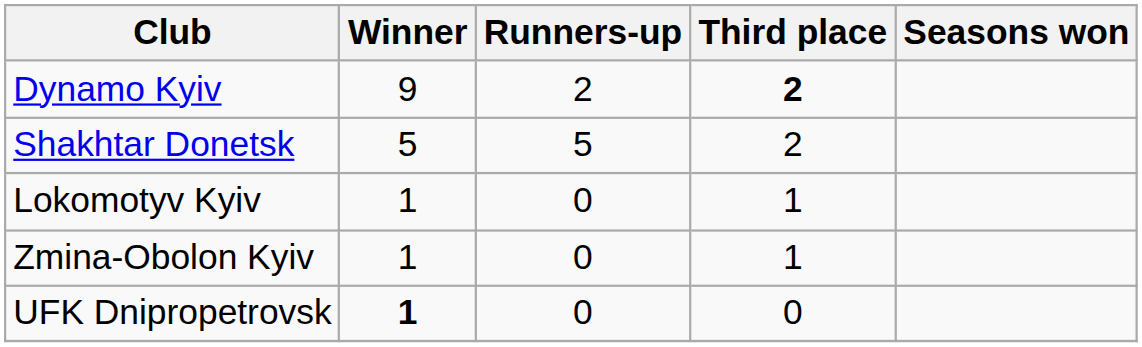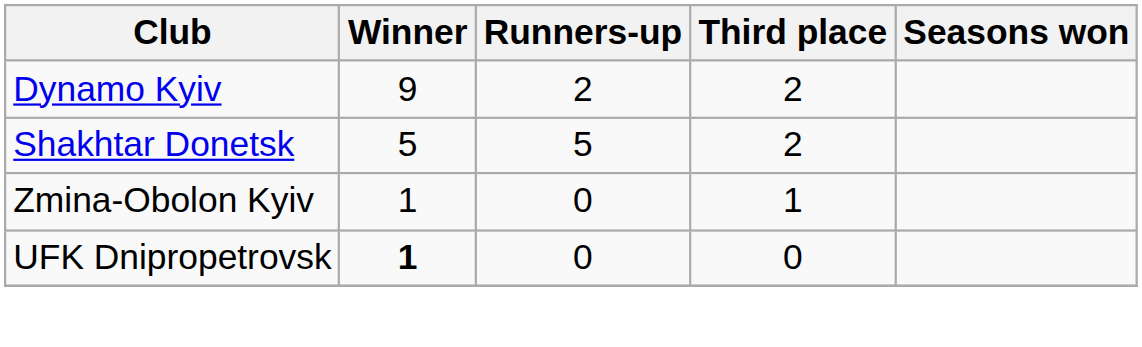Dynamo Kyiv | Third place: bold -> normal
- row: Lokomotyv Kyiv | 1 | 0 | 1
